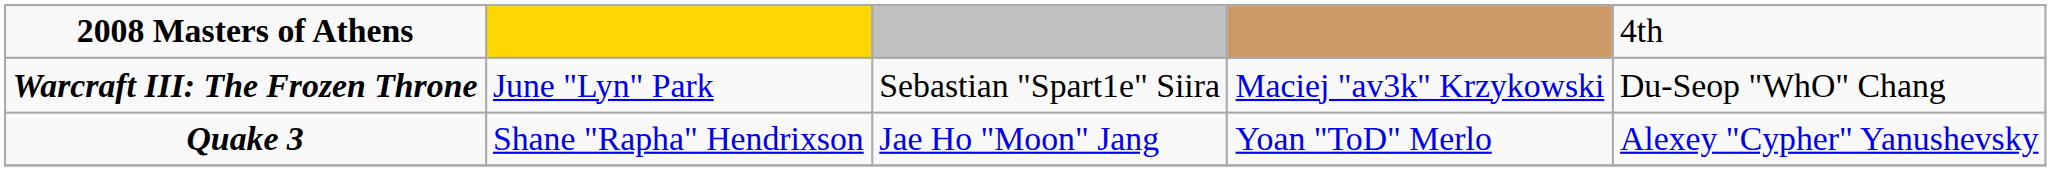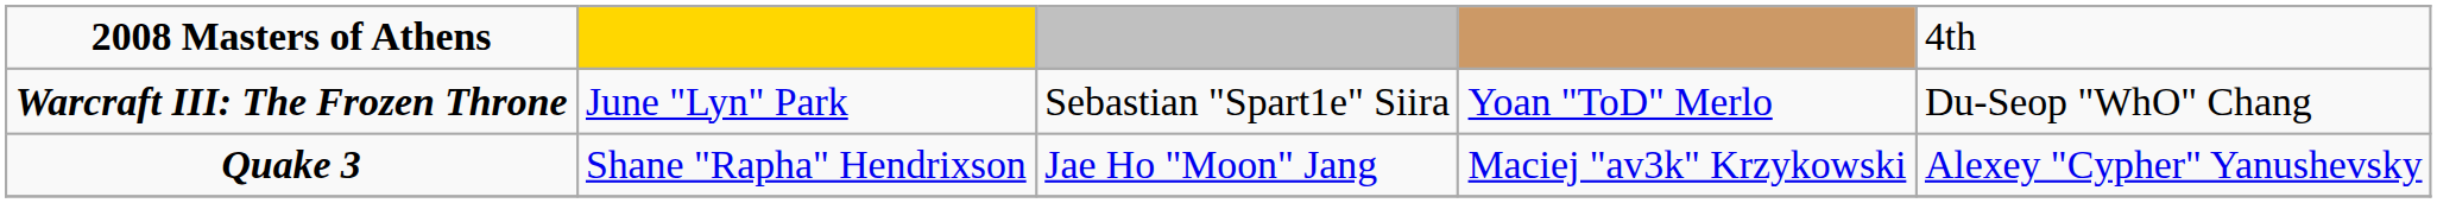Warcraft III: The Frozen Throne | column 4: Maciej "av3k" Krzykowski -> Yoan "ToD" Merlo
Quake 3 | column 4: Yoan "ToD" Merlo -> Maciej "av3k" Krzykowski
